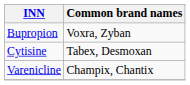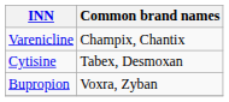rows swapped: Bupropion <-> Varenicline
